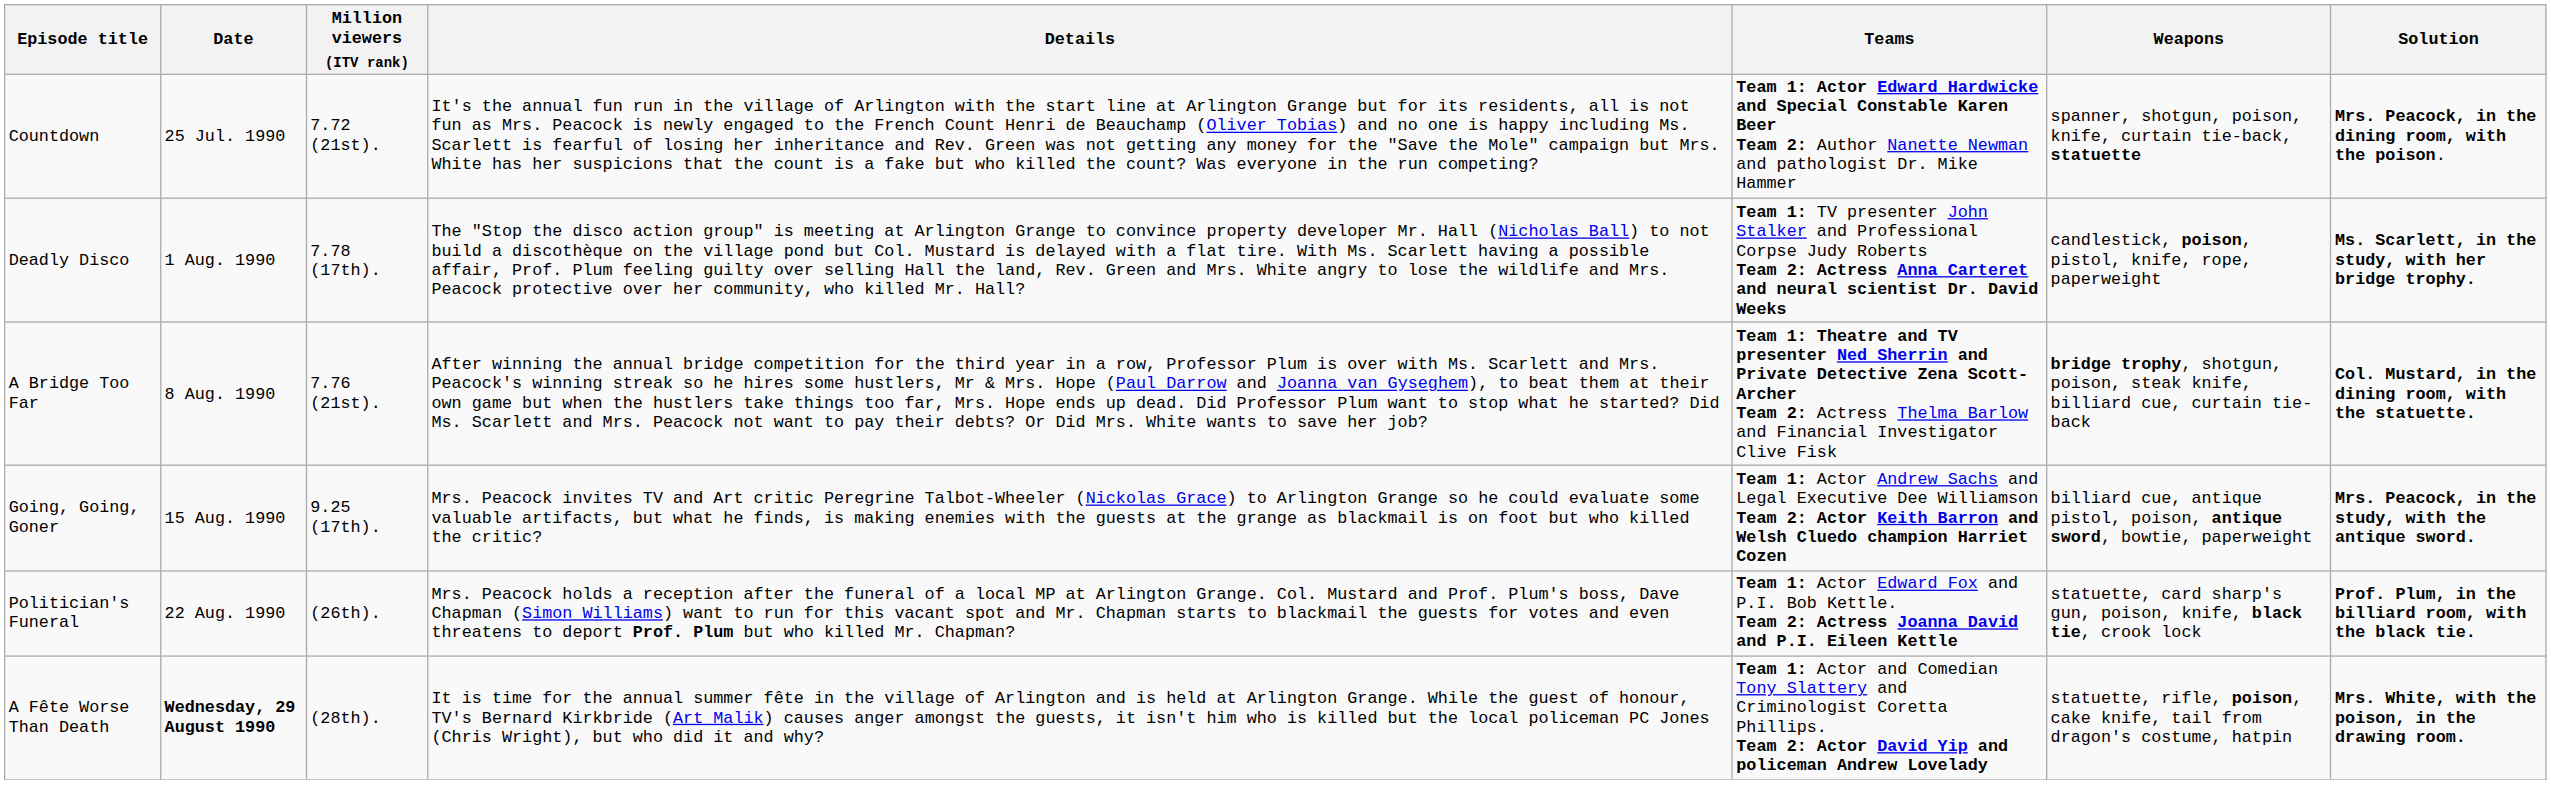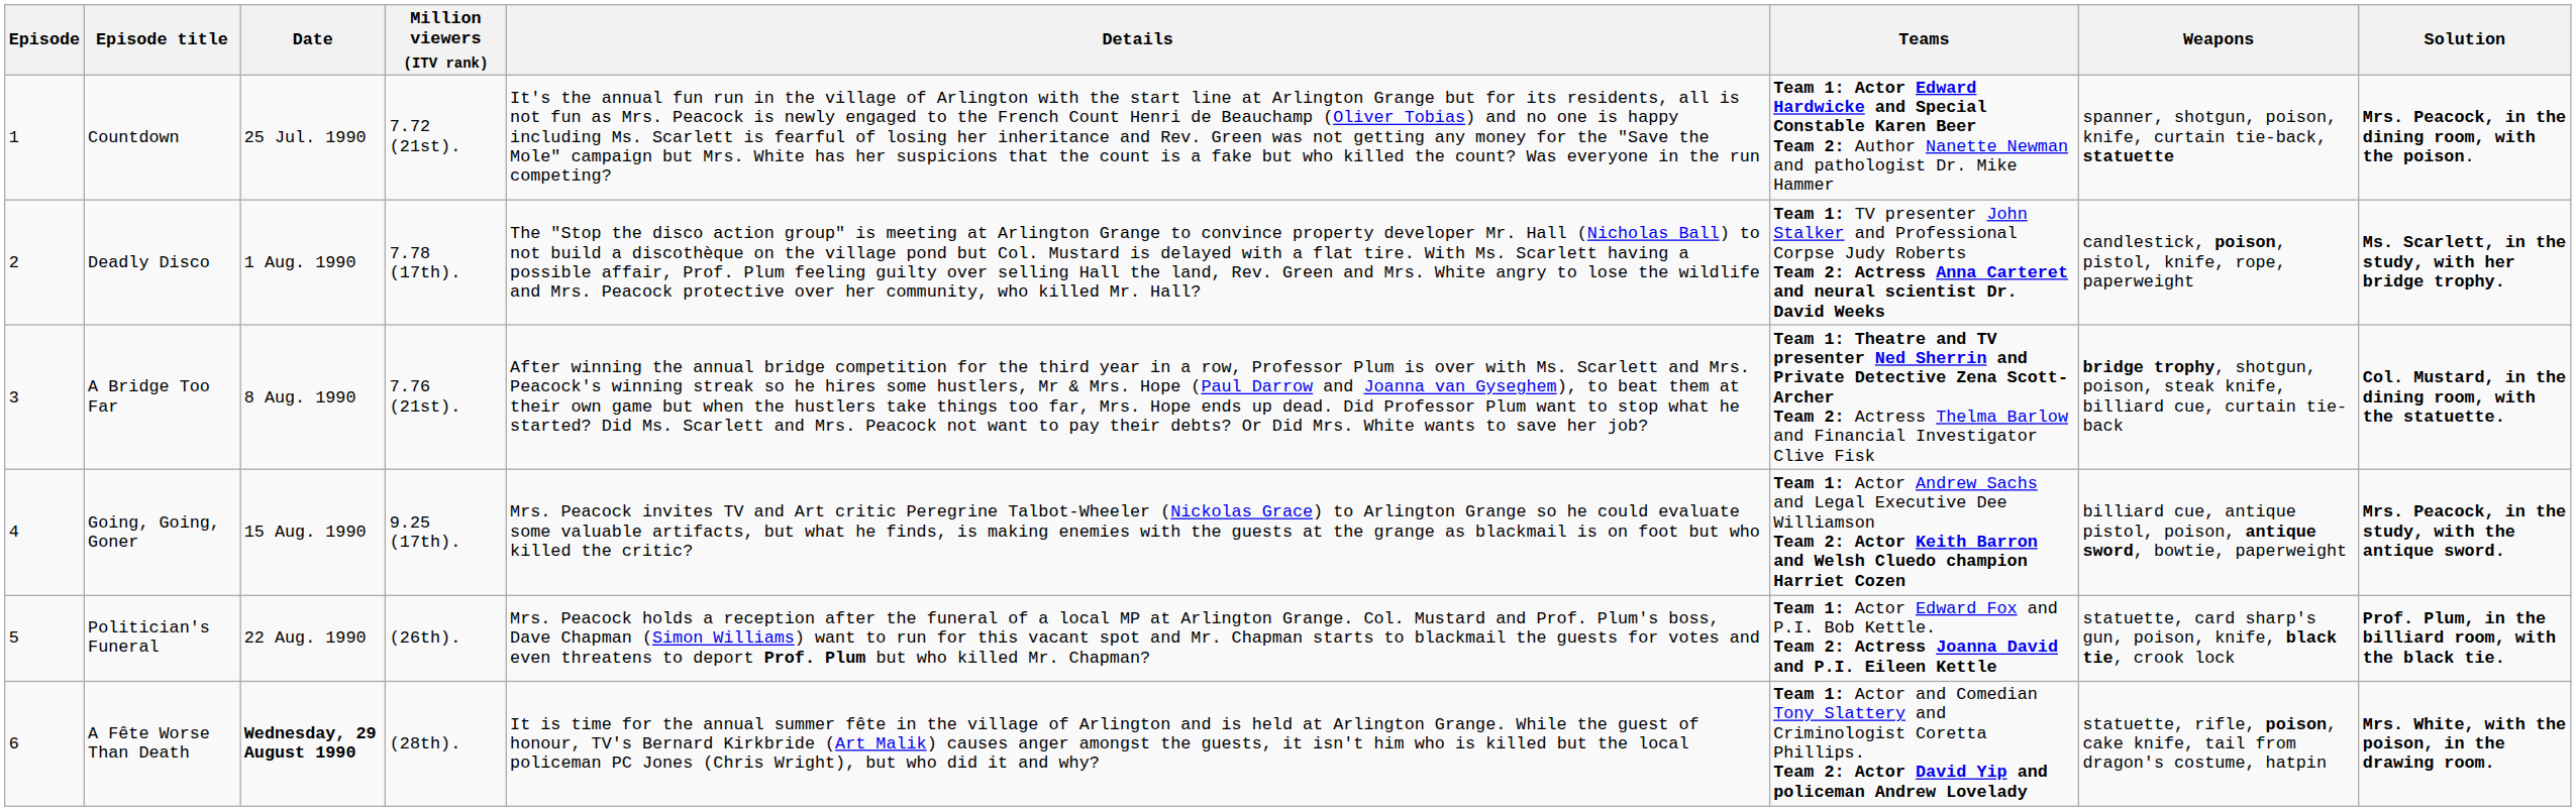+ column: Episode | 1 | 2 | 3 | 4 | 5 | 6
